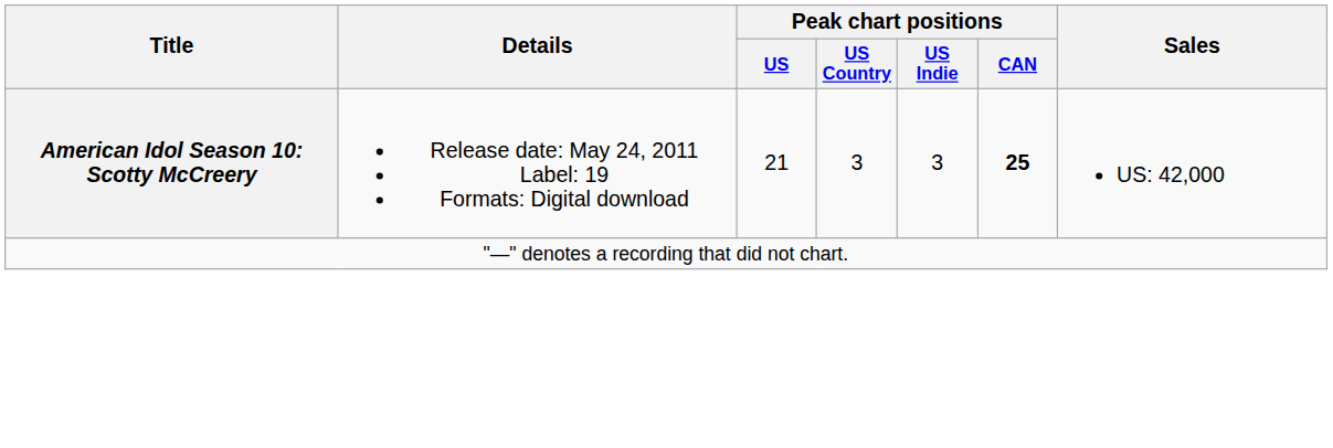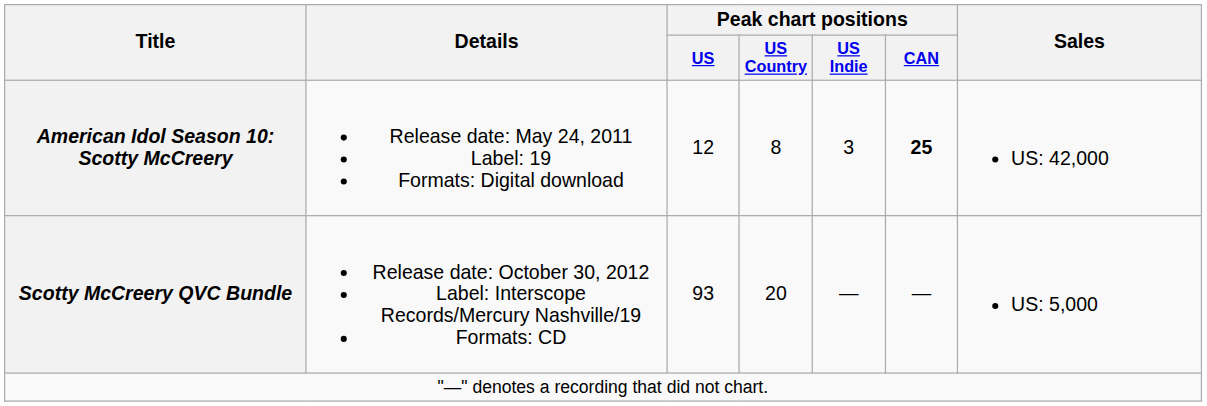American Idol Season 10: Scotty McCreery | Peak chart positions / US: 21 -> 12
American Idol Season 10: Scotty McCreery | Peak chart positions / US Country: 3 -> 8
+ row: Scotty McCreery QVC Bundle | Release date: October 30, 2012 Label: Interscope Records/Mercury Nashville/19 Formats: CD | 93 | 20 | — | — | US: 5,000
